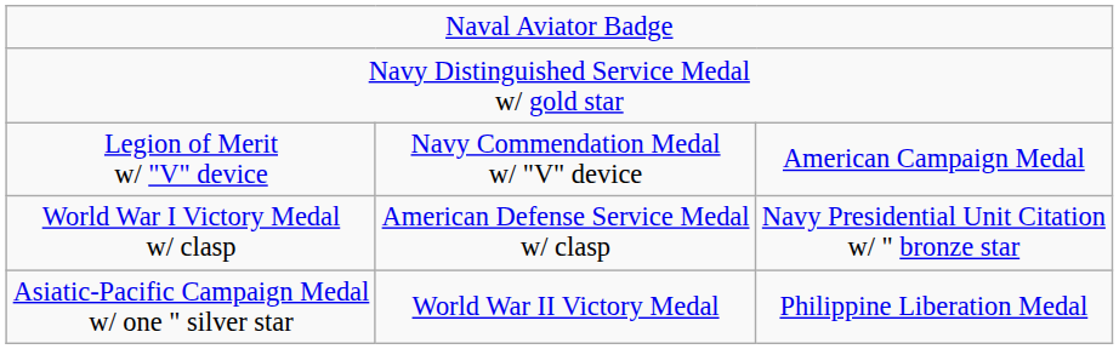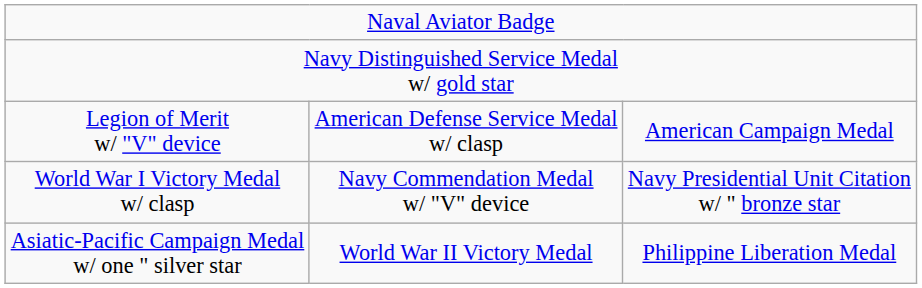Legion of Merit w/ "V" device | column 2: Navy Commendation Medal w/ "V" device -> American Defense Service Medal w/ clasp
World War I Victory Medal w/ clasp | column 2: American Defense Service Medal w/ clasp -> Navy Commendation Medal w/ "V" device
